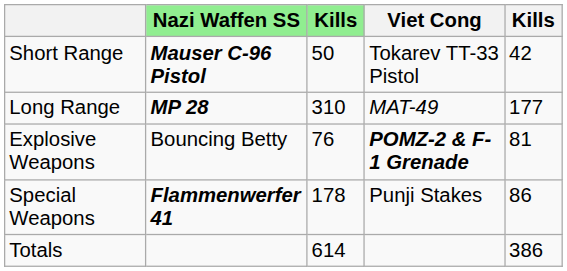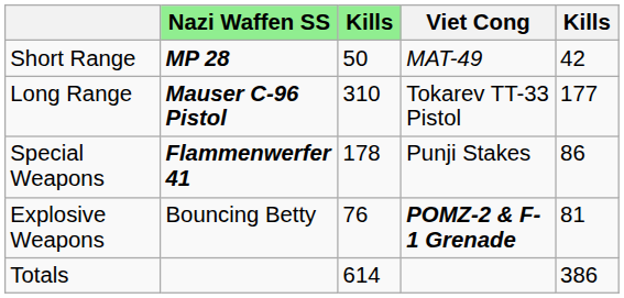Short Range | Nazi Waffen SS: Mauser C-96 Pistol -> MP 28
Short Range | Viet Cong: Tokarev TT-33 Pistol -> MAT-49
Long Range | Nazi Waffen SS: MP 28 -> Mauser C-96 Pistol
Long Range | Viet Cong: MAT-49 -> Tokarev TT-33 Pistol
rows swapped: Explosive Weapons <-> Special Weapons
